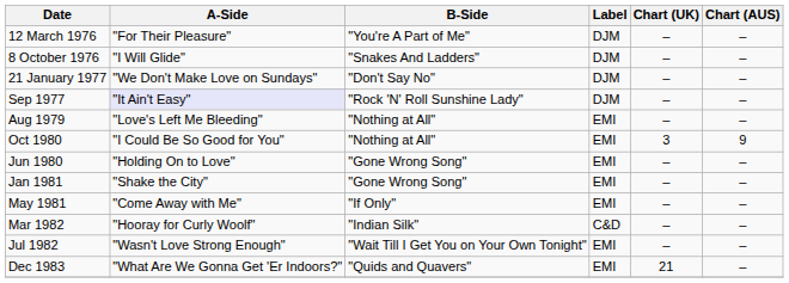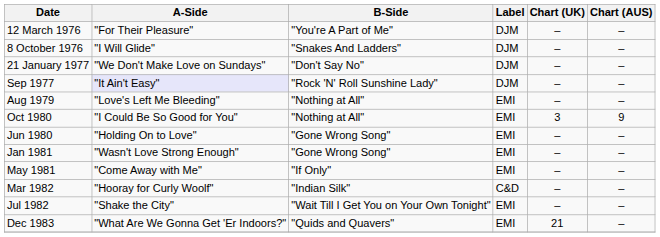Jan 1981 | A-Side: "Shake the City" -> "Wasn't Love Strong Enough"
Jul 1982 | A-Side: "Wasn't Love Strong Enough" -> "Shake the City"
